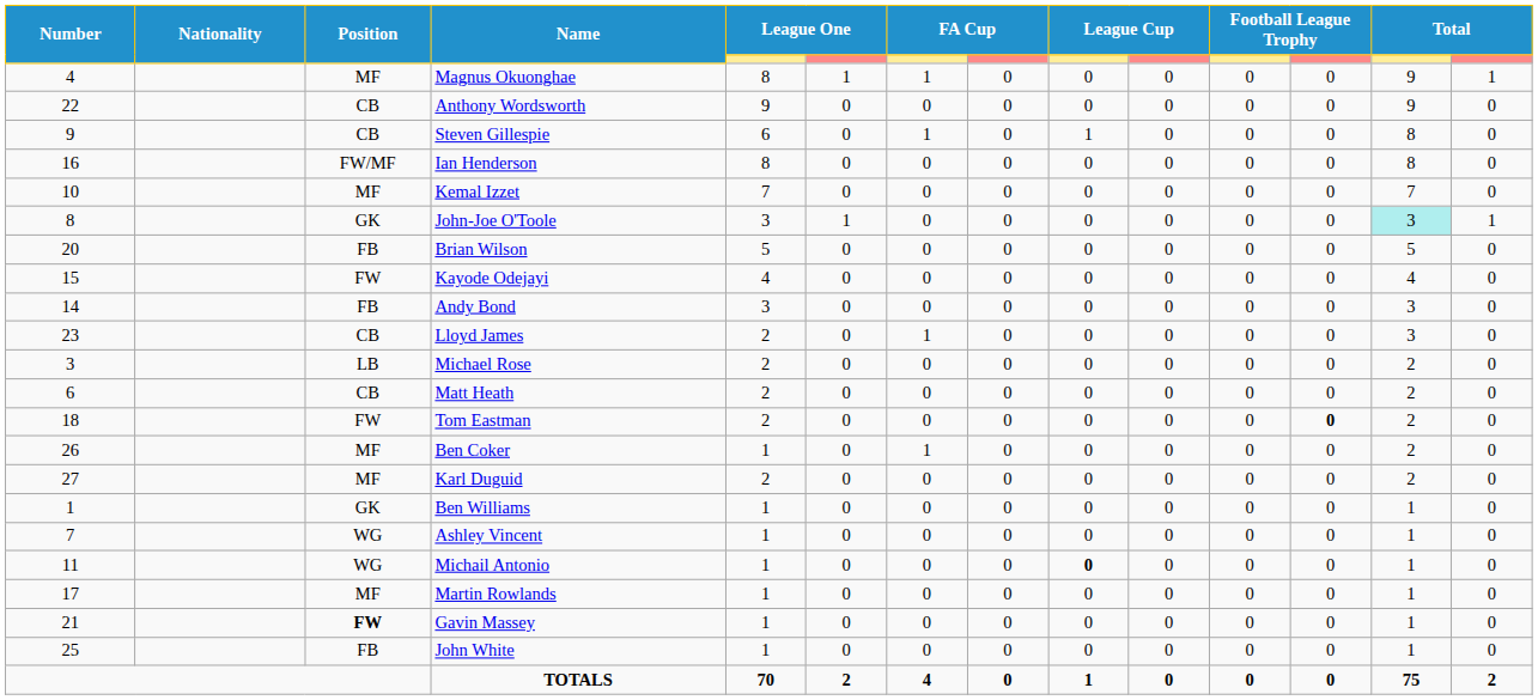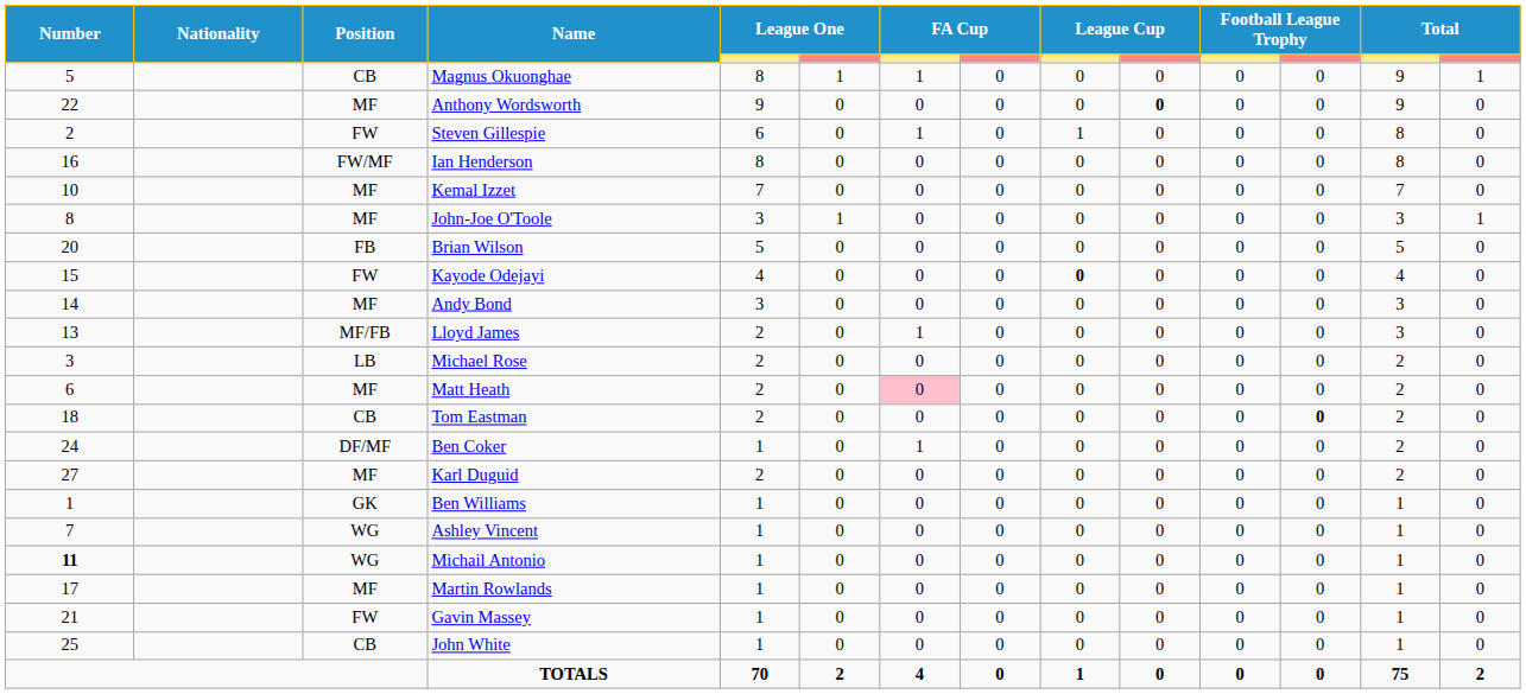Magnus Okuonghae | Number: 4 -> 5
Magnus Okuonghae | Position: MF -> CB
Anthony Wordsworth | Position: CB -> MF
Anthony Wordsworth | column 10: normal -> bold
Steven Gillespie | Number: 9 -> 2
Steven Gillespie | Position: CB -> FW
John-Joe O'Toole | Position: GK -> MF
John-Joe O'Toole | column 13: paleturquoise background -> no background
Kayode Odejayi | column 9: normal -> bold
Andy Bond | Position: FB -> MF
Lloyd James | Number: 23 -> 13
Lloyd James | Position: CB -> MF/FB
Matt Heath | Position: CB -> MF
Matt Heath | column 7: no background -> pink background
Tom Eastman | Position: FW -> CB
Ben Coker | Number: 26 -> 24
Ben Coker | Position: MF -> DF/MF
Michail Antonio | Number: normal -> bold
Michail Antonio | column 9: bold -> normal
Gavin Massey | Position: bold -> normal
John White | Position: FB -> CB
